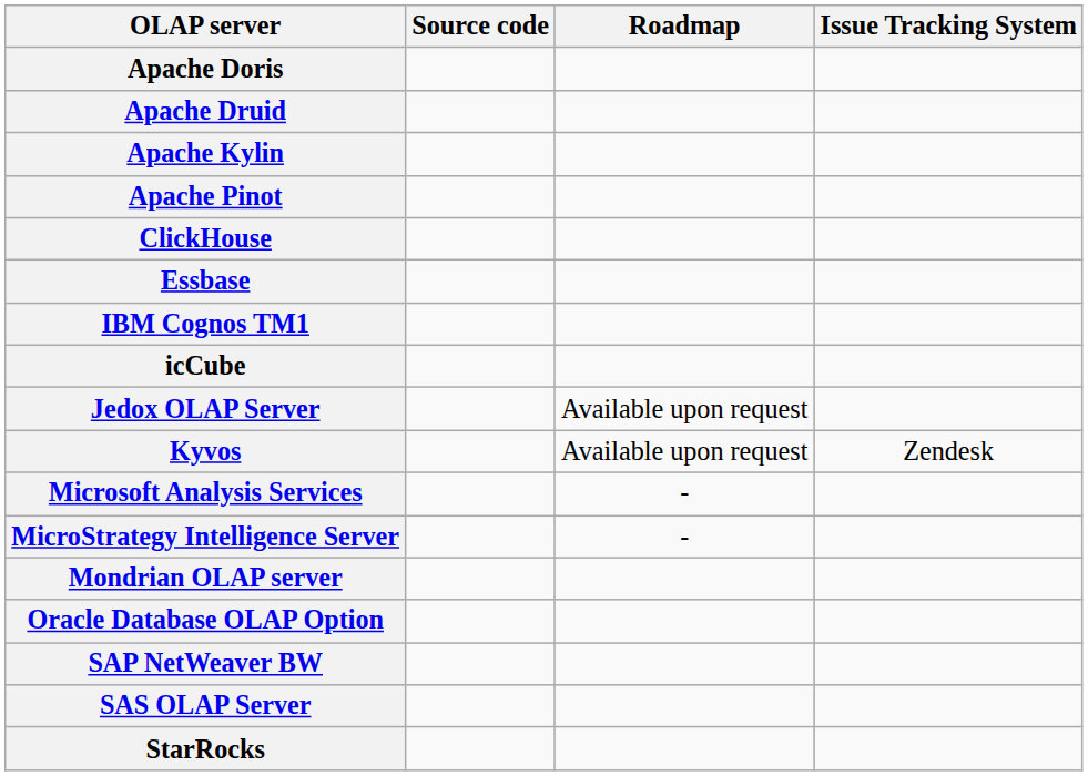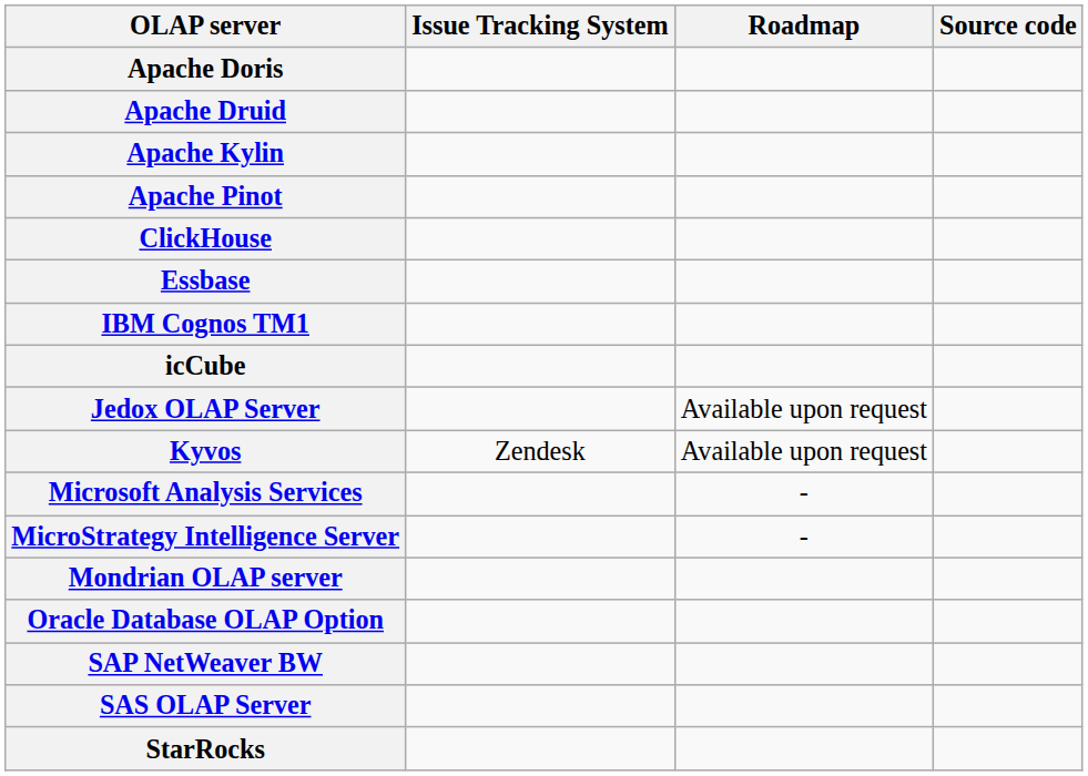columns swapped: Issue Tracking System <-> Source code
